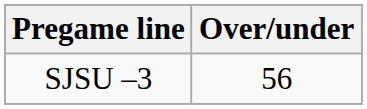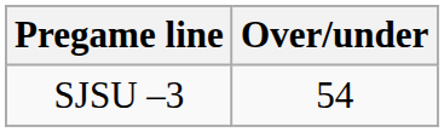SJSU –3 | Over/under: 56 -> 54
